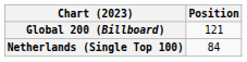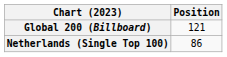Netherlands (Single Top 100) | Position: 84 -> 86
